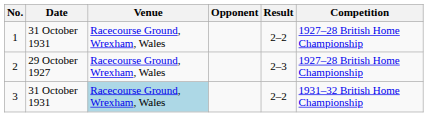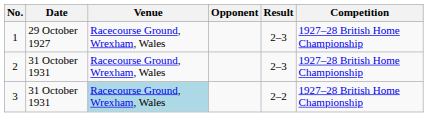1 | Date: 31 October 1931 -> 29 October 1927
1 | Result: 2–2 -> 2–3
2 | Date: 29 October 1927 -> 31 October 1931
3 | Competition: 1931–32 British Home Championship -> 1927–28 British Home Championship
